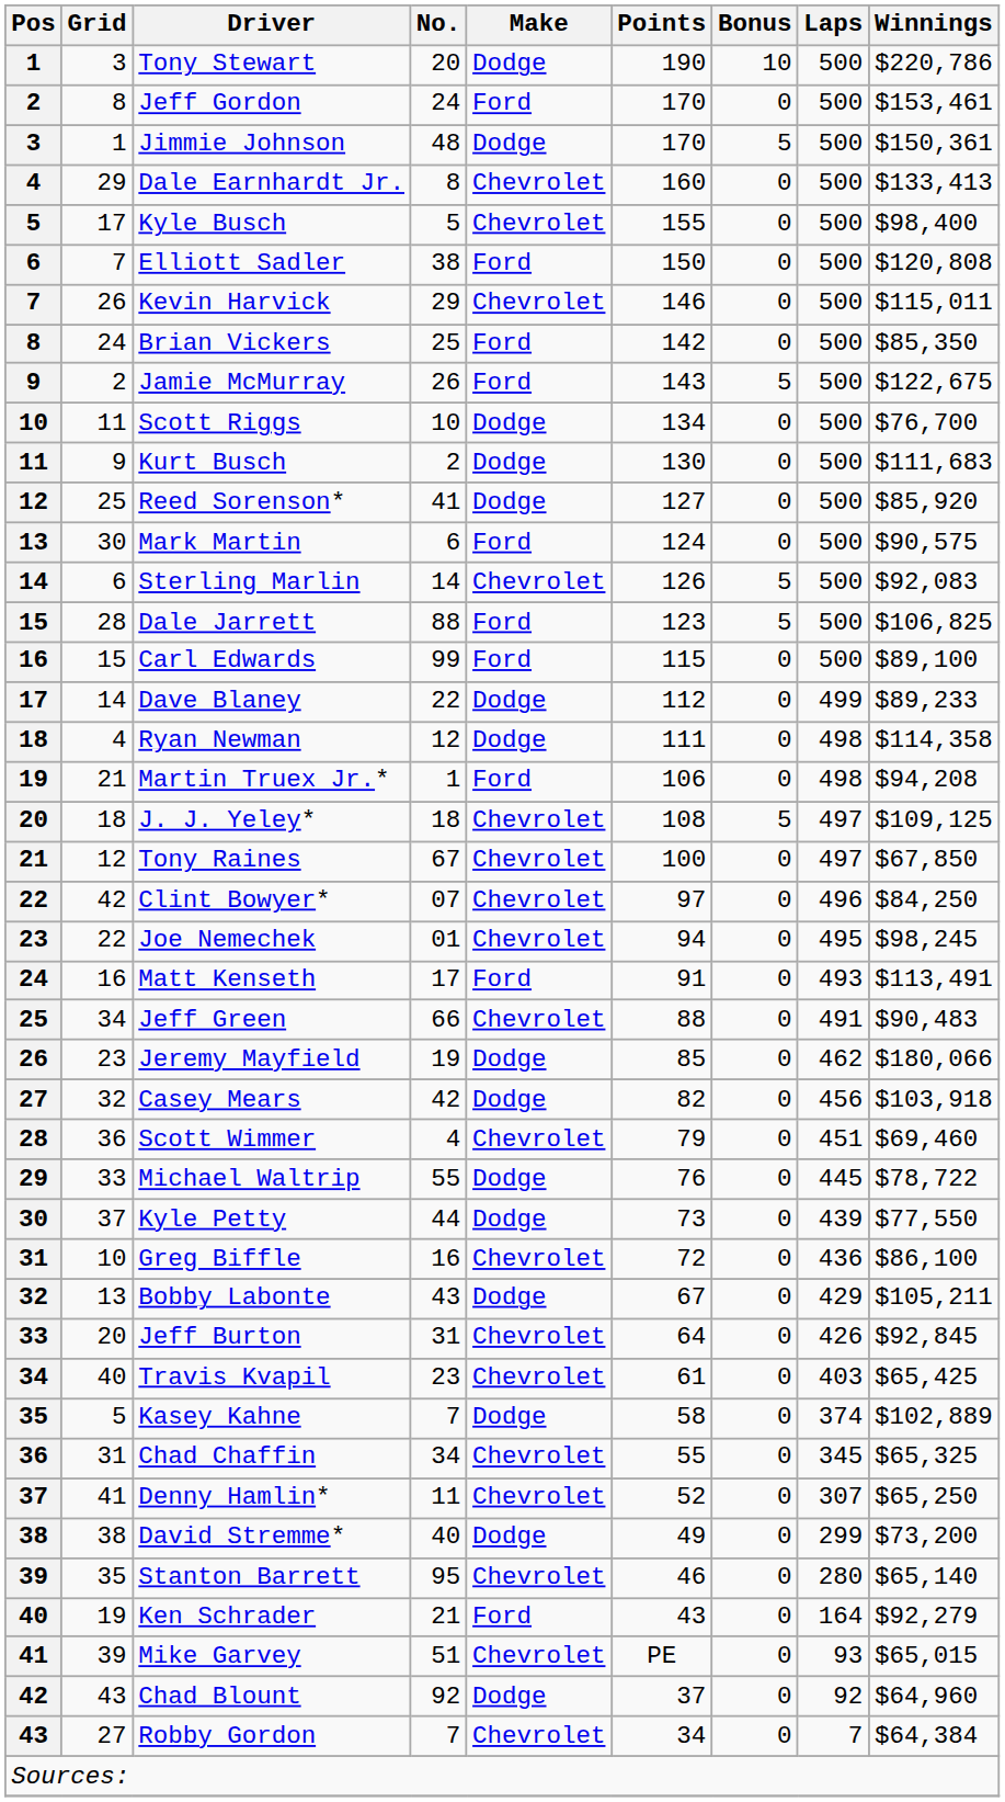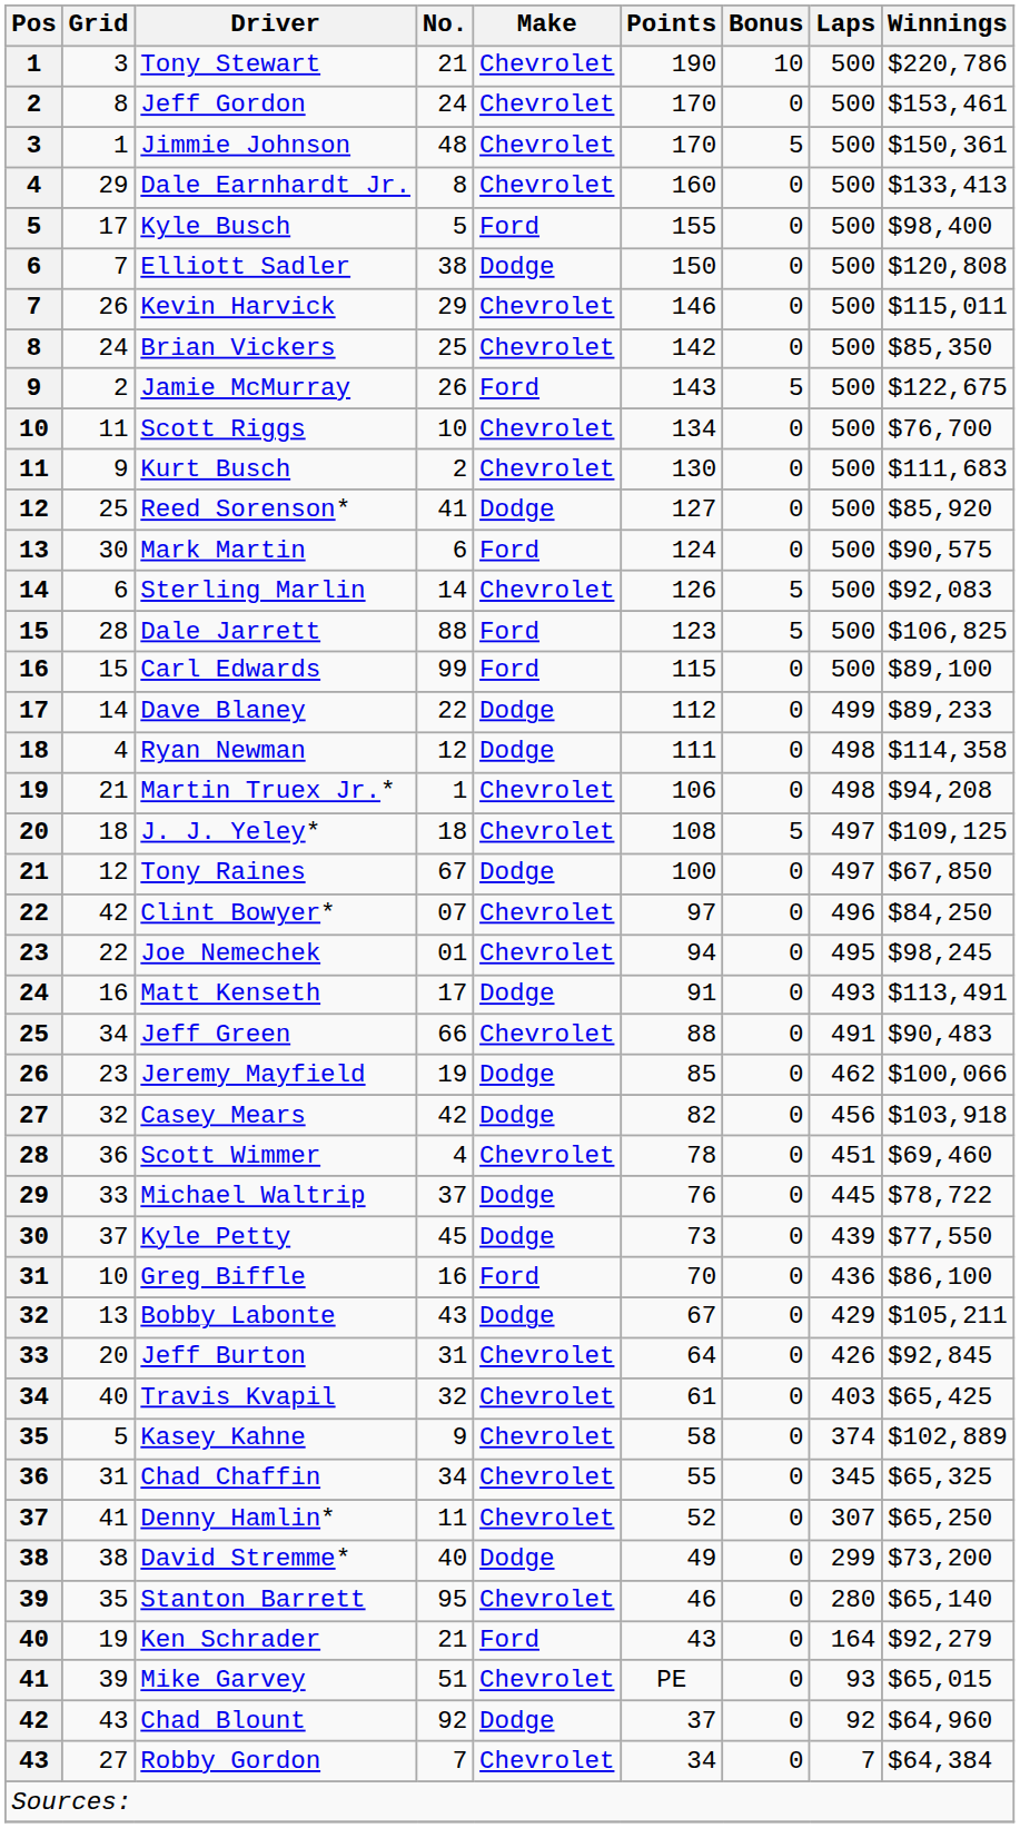Tony Stewart | No.: 20 -> 21
Tony Stewart | Make: Dodge -> Chevrolet
Jeff Gordon | Make: Ford -> Chevrolet
Jimmie Johnson | Make: Dodge -> Chevrolet
Kyle Busch | Make: Chevrolet -> Ford
Elliott Sadler | Make: Ford -> Dodge
Brian Vickers | Make: Ford -> Chevrolet
Scott Riggs | Make: Dodge -> Chevrolet
Kurt Busch | Make: Dodge -> Chevrolet
Martin Truex Jr.* | Make: Ford -> Chevrolet
Tony Raines | Make: Chevrolet -> Dodge
Matt Kenseth | Make: Ford -> Dodge
Jeremy Mayfield | Winnings: $180,066 -> $100,066
Scott Wimmer | Points: 79 -> 78
Michael Waltrip | No.: 55 -> 37
Kyle Petty | No.: 44 -> 45
Greg Biffle | Make: Chevrolet -> Ford
Greg Biffle | Points: 72 -> 70
Travis Kvapil | No.: 23 -> 32
Kasey Kahne | No.: 7 -> 9
Kasey Kahne | Make: Dodge -> Chevrolet
